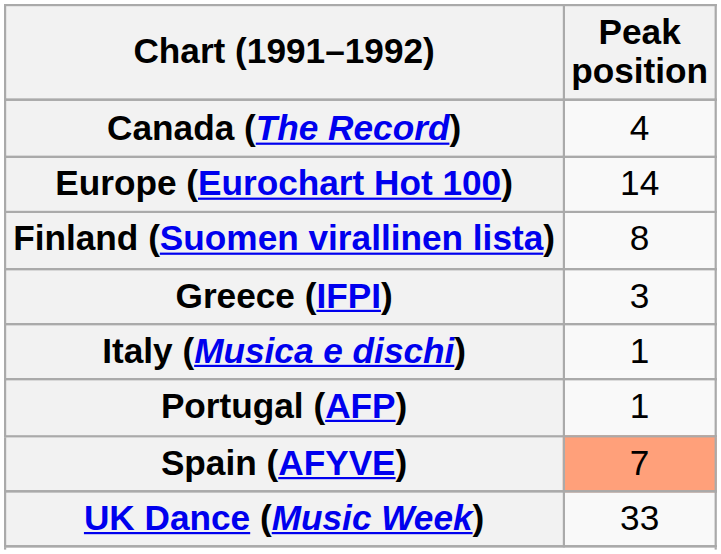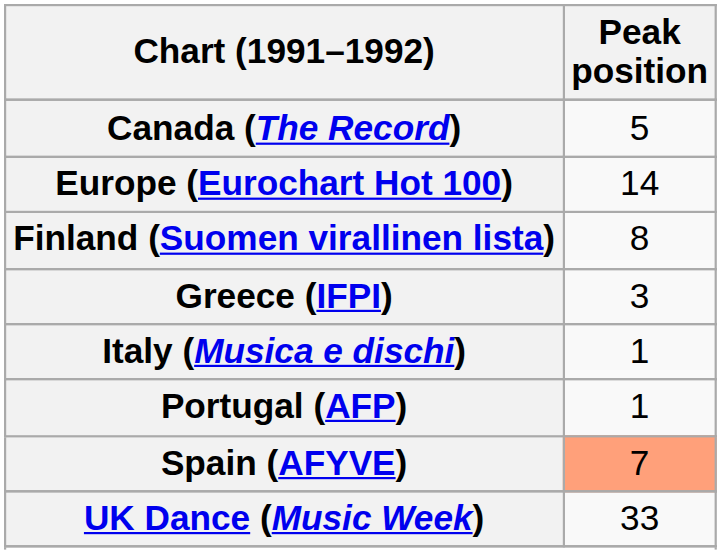Canada (The Record) | Peak position: 4 -> 5
